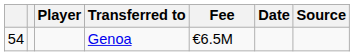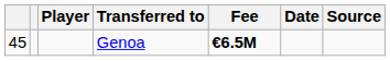Genoa | column 1: 54 -> 45
Genoa | Fee: normal -> bold
